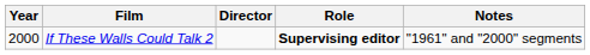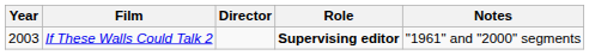If These Walls Could Talk 2 | Year: 2000 -> 2003
